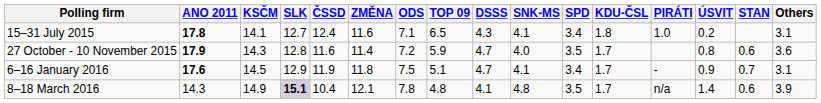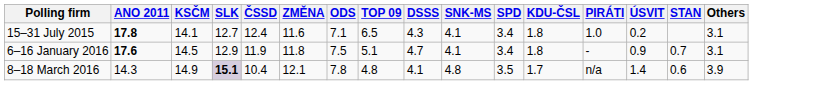- row: 27 October - 10 November 2015 | 17.9 | 14.3 | 12.8 | 11.6 | 11.4 | 7.2 | 5.9 | 4.7 | 4.0 | 3.5 | 1.7 | 0.8 | 0.6 | 3.6
6–16 January 2016 | KDU-ČSL: 1.7 -> 1.8
